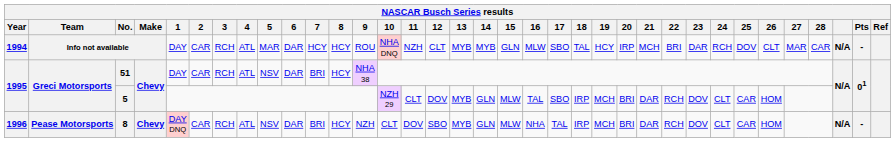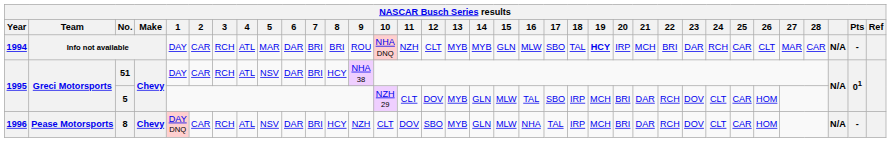Info not available | 7: HCY -> BRI
Info not available | 8: HCY -> BRI
Info not available | 19: normal -> bold
Info not available | 25: DOV -> CAR
